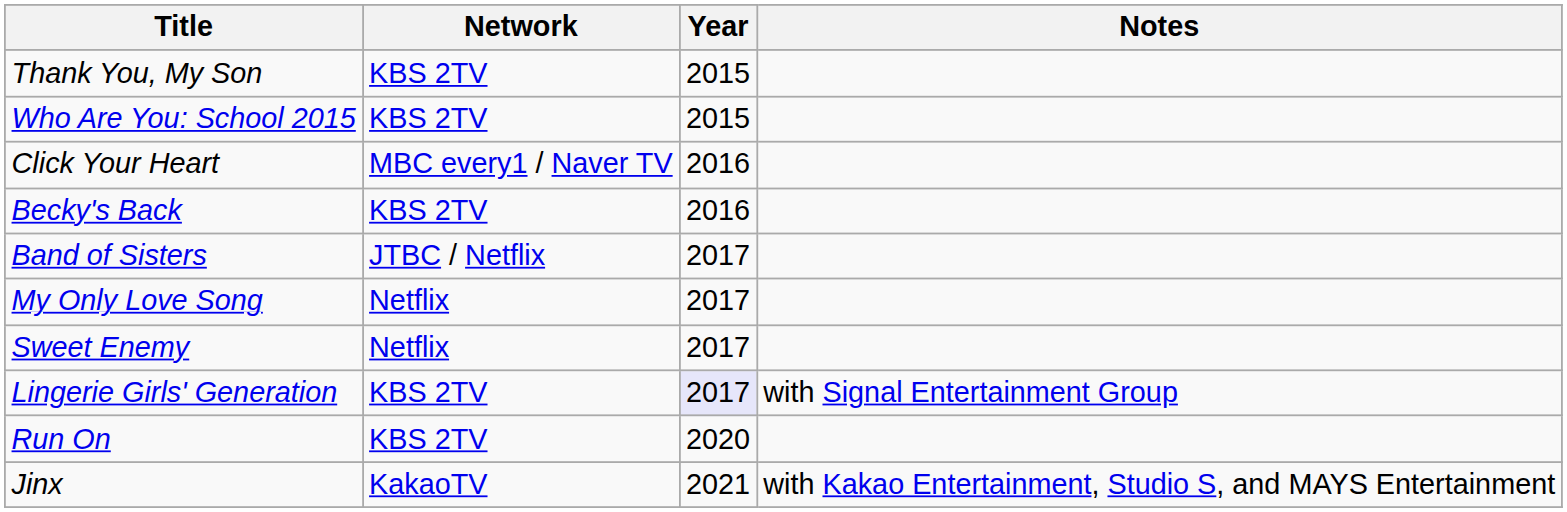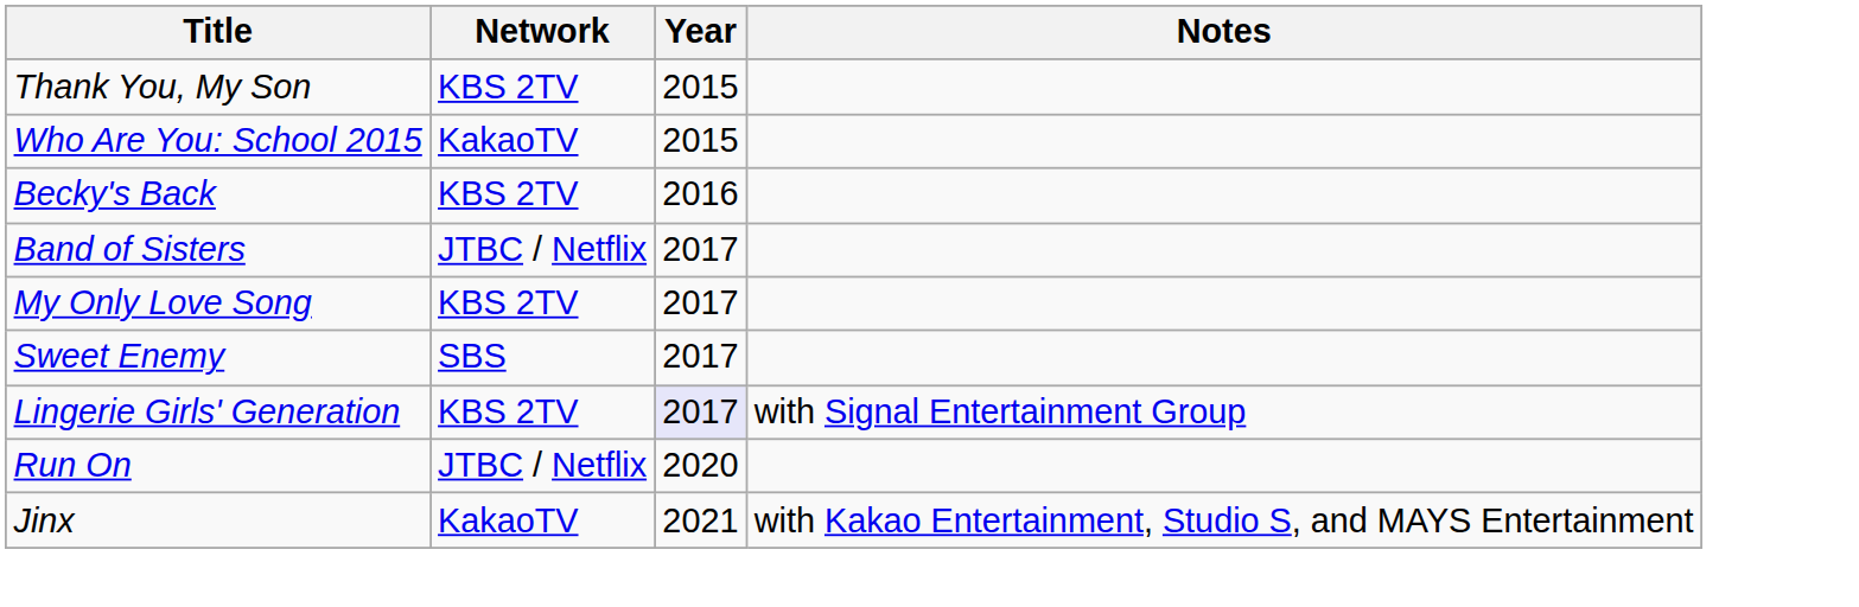Who Are You: School 2015 | Network: KBS 2TV -> KakaoTV
- row: Click Your Heart | MBC every1 / Naver TV | 2016
My Only Love Song | Network: Netflix -> KBS 2TV
Sweet Enemy | Network: Netflix -> SBS
Run On | Network: KBS 2TV -> JTBC / Netflix
